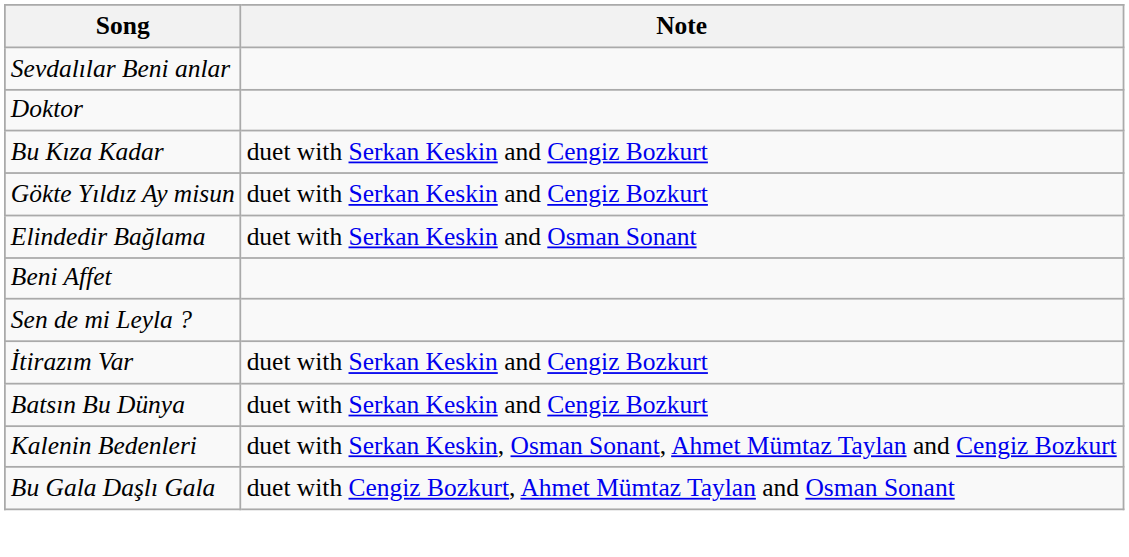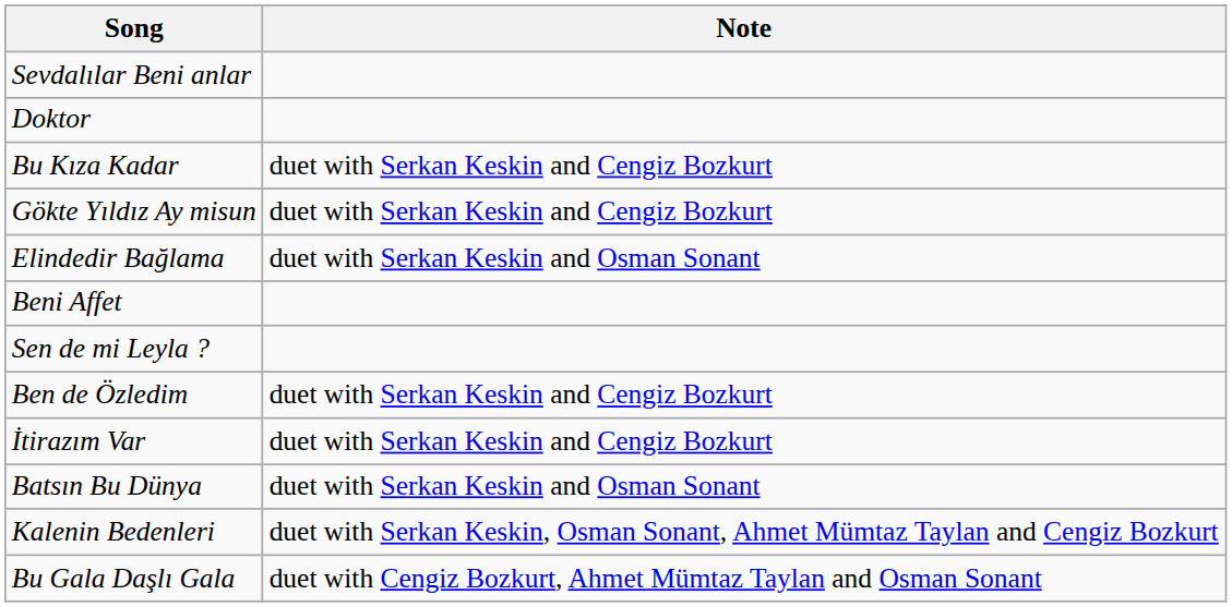+ row: Ben de Özledim | duet with Serkan Keskin and Cengiz Bozkurt
Batsın Bu Dünya | Note: duet with Serkan Keskin and Cengiz Bozkurt -> duet with Serkan Keskin and Osman Sonant
